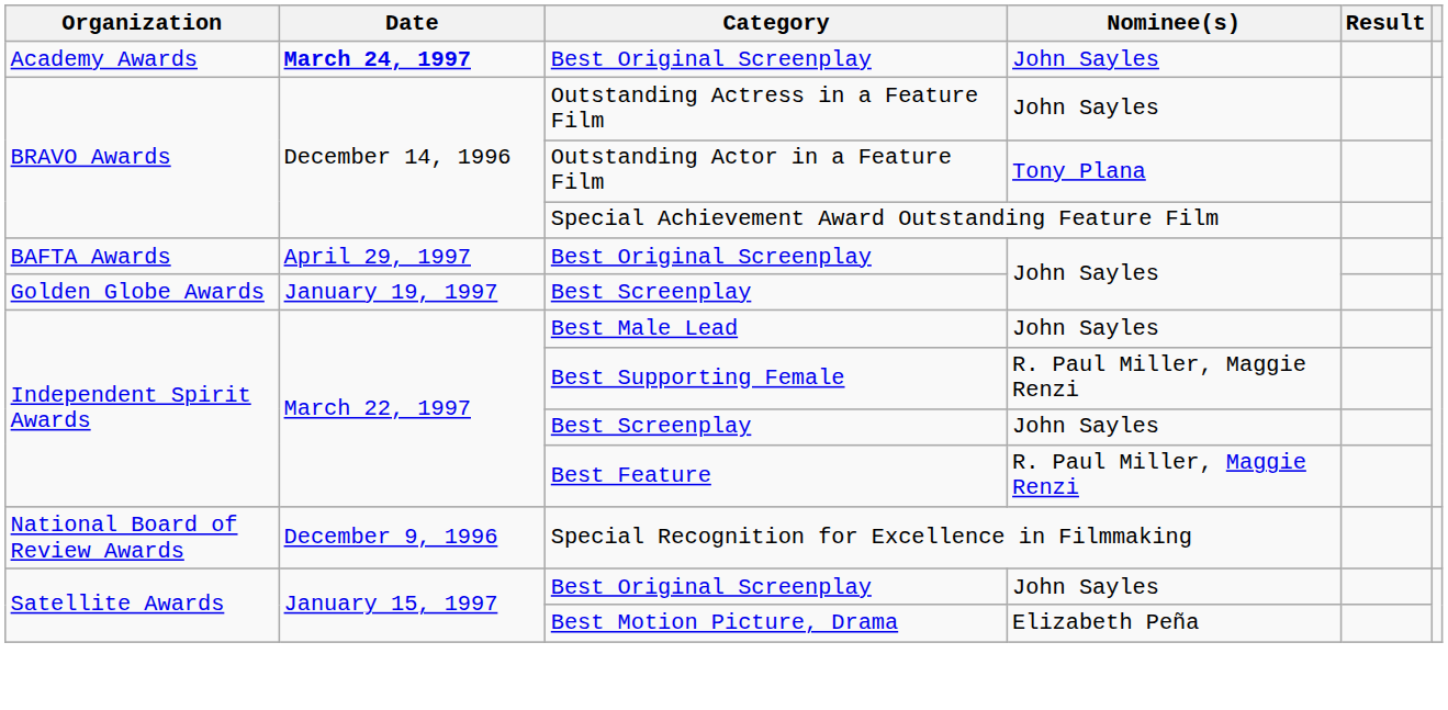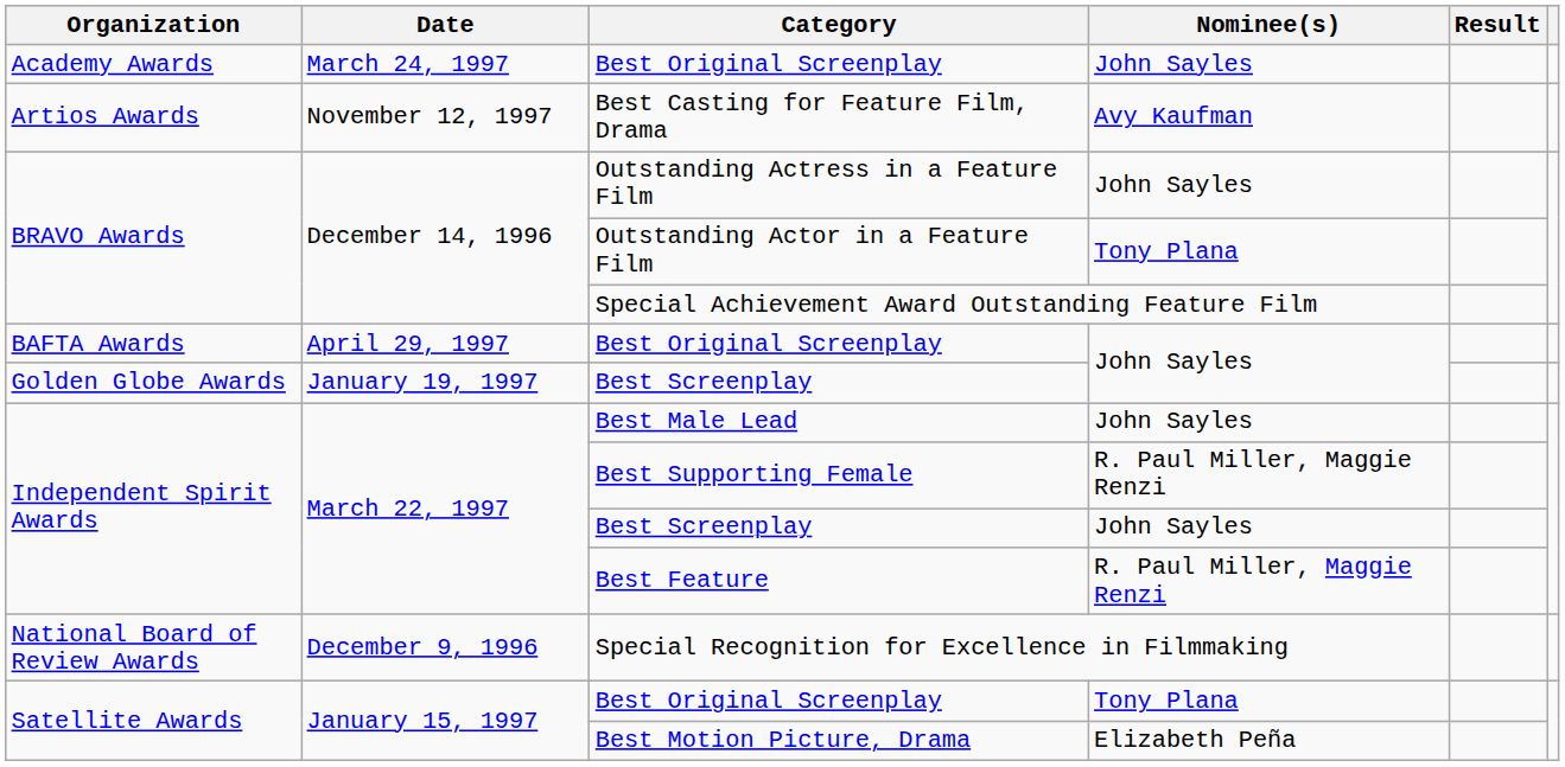Academy Awards / Best Original Screenplay | Date: bold -> normal
+ row: Artios Awards | November 12, 1997 | Best Casting for Feature Film, Drama | Avy Kaufman
Satellite Awards / Best Original Screenplay | Nominee(s): John Sayles -> Tony Plana
